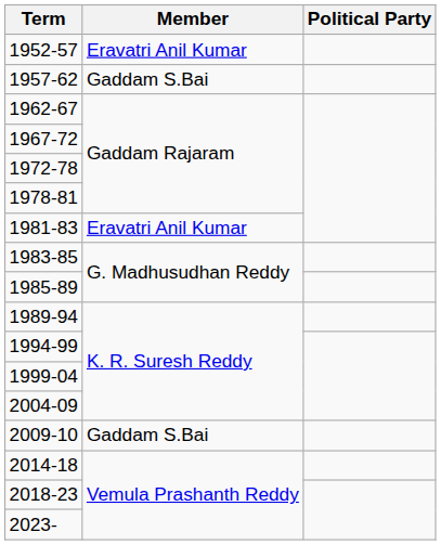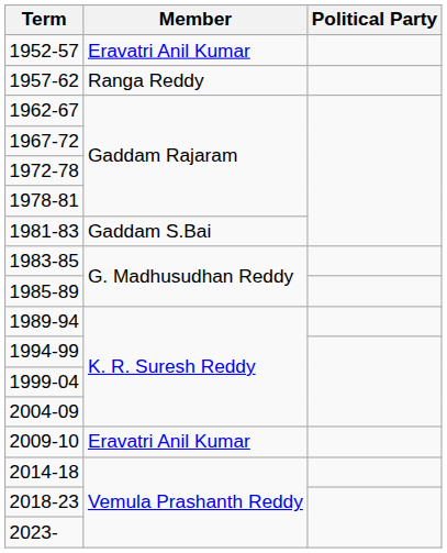1957-62 | Member: Gaddam S.Bai -> Ranga Reddy
1981-83 | Member: Eravatri Anil Kumar -> Gaddam S.Bai
2009-10 | Member: Gaddam S.Bai -> Eravatri Anil Kumar
